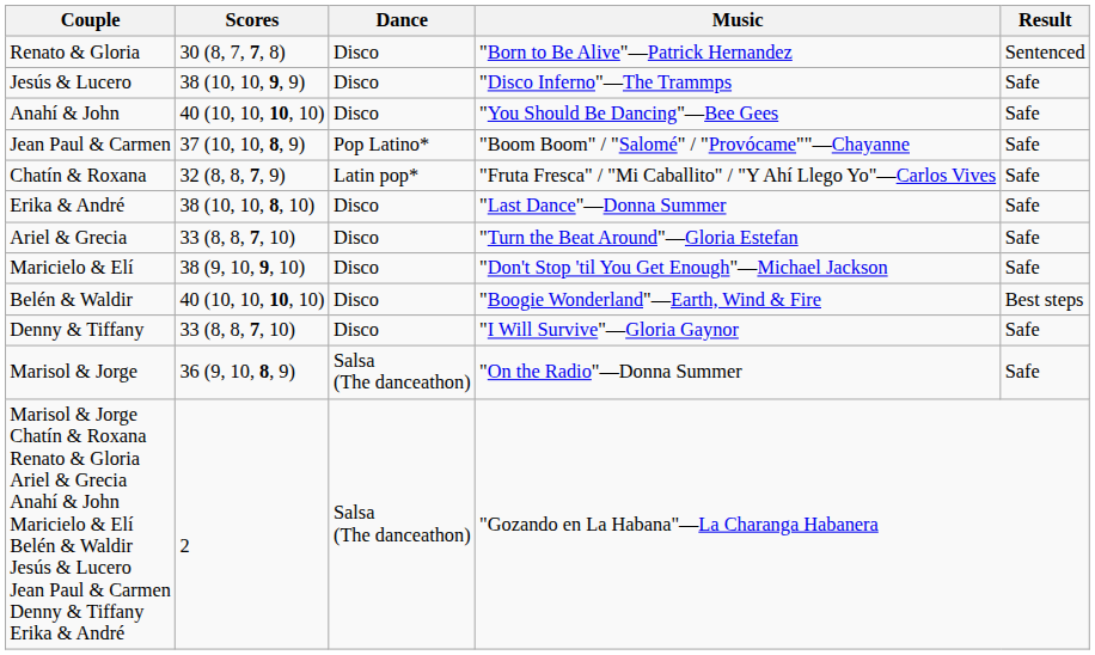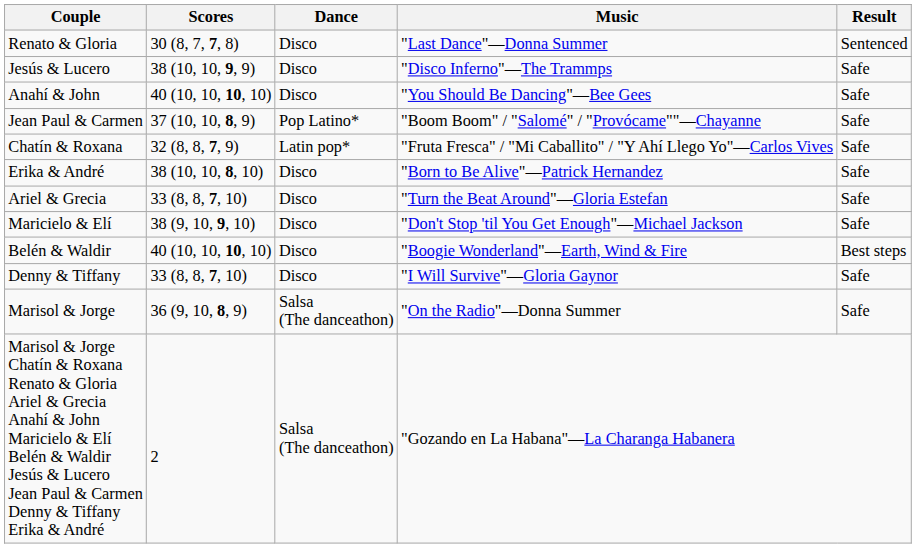Renato & Gloria | Music: "Born to Be Alive"—Patrick Hernandez -> "Last Dance"—Donna Summer
Erika & André | Music: "Last Dance"—Donna Summer -> "Born to Be Alive"—Patrick Hernandez
